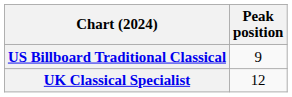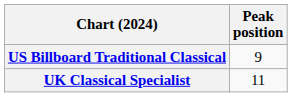UK Classical Specialist | Peak position: 12 -> 11
